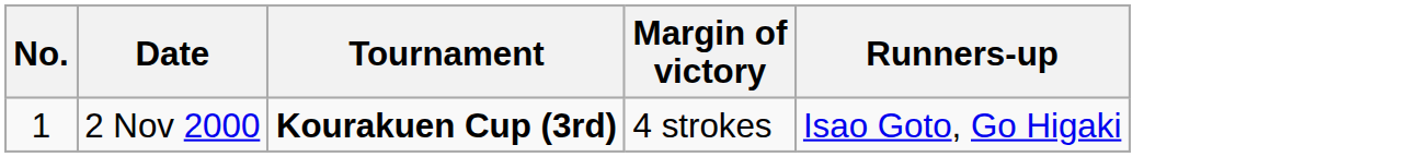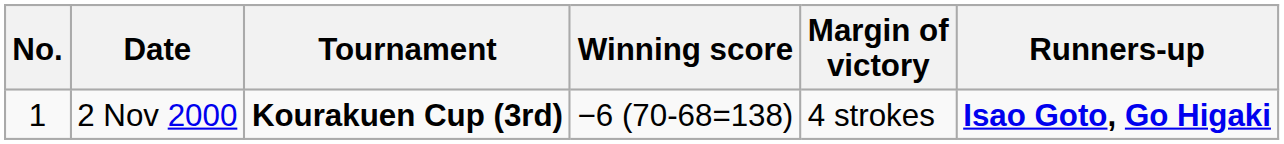+ column: Winning score | −6 (70-68=138)
2 Nov 2000 | Runners-up: normal -> bold
